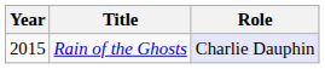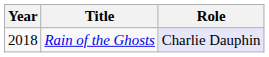Rain of the Ghosts | Year: 2015 -> 2018
